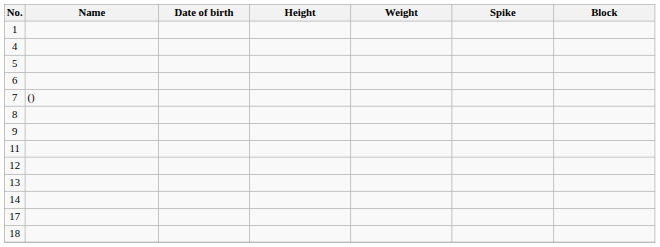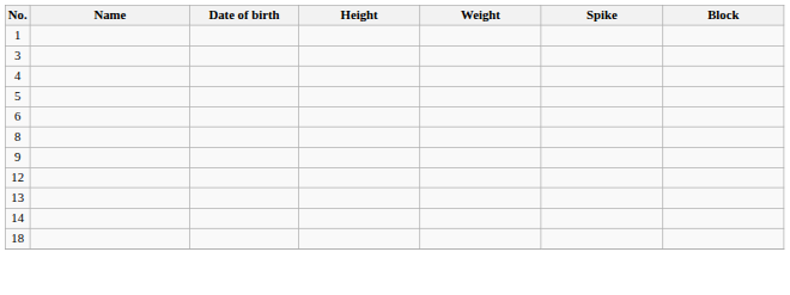+ row: 3
- row: 7 | ()
- row: 11
- row: 17
